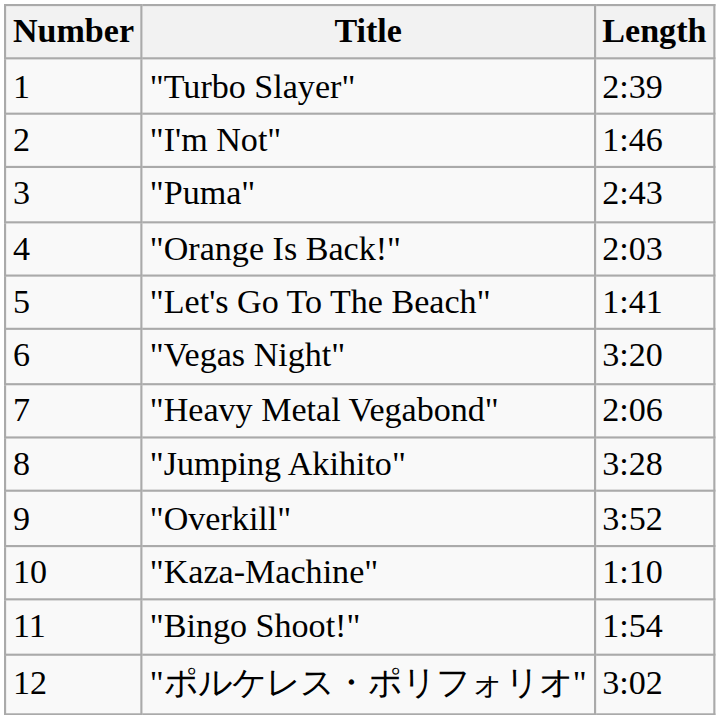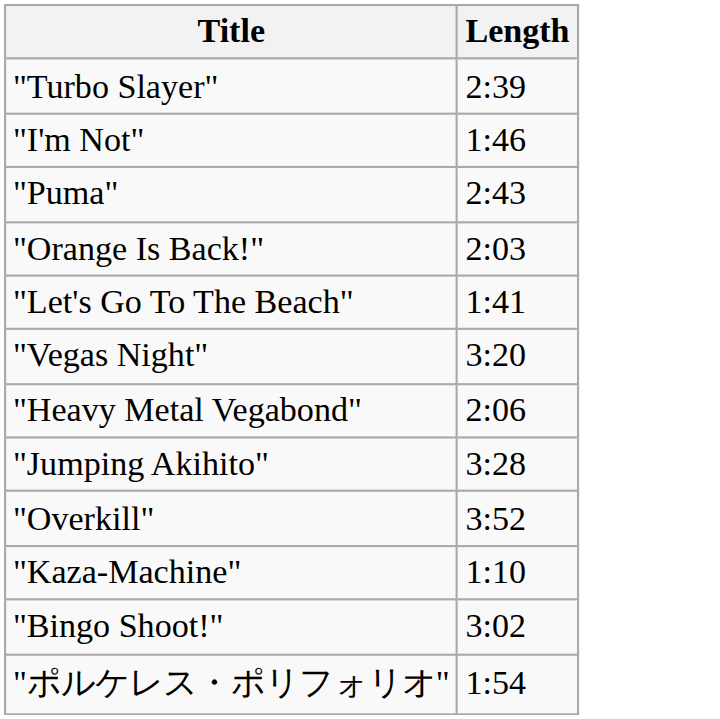- column: Number | 1 | 2 | 3 | 4 | 5 | 6 | 7 | 8 | 9 | 10 | 11 | 12
"Bingo Shoot!" | Length: 1:54 -> 3:02
"ポルケレス・ポリフォリオ" | Length: 3:02 -> 1:54
